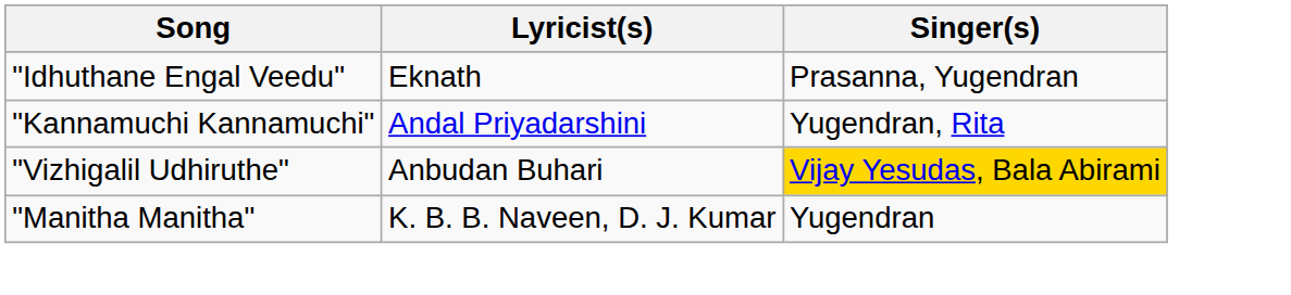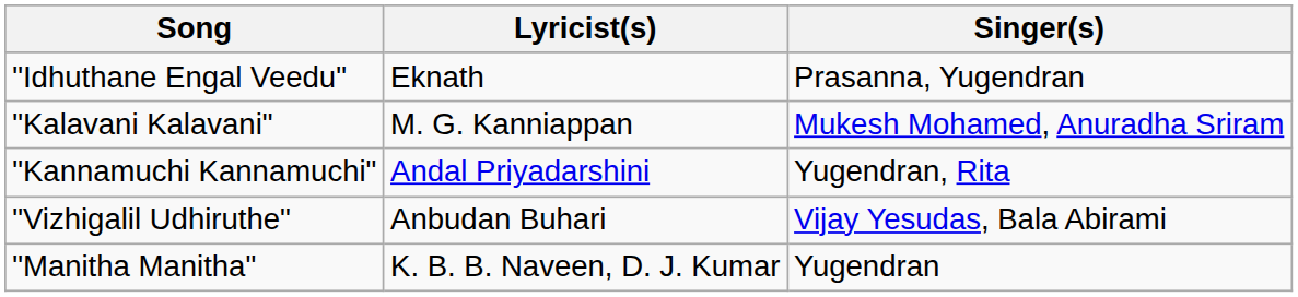+ row: "Kalavani Kalavani" | M. G. Kanniappan | Mukesh Mohamed, Anuradha Sriram
"Vizhigalil Udhiruthe" | Singer(s): gold background -> no background
